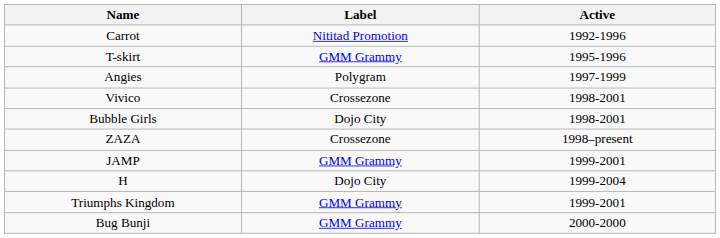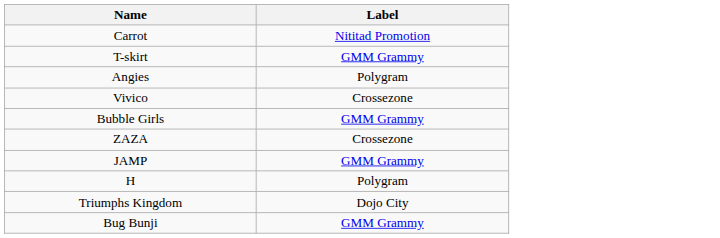- column: Active | 1992-1996 | 1995-1996 | 1997-1999 | 1998-2001 | 1998-2001 | 1998–present | 1999-2001 | 1999-2004 | 1999-2001 | 2000-2000
Bubble Girls | Label: Dojo City -> GMM Grammy
H | Label: Dojo City -> Polygram
Triumphs Kingdom | Label: GMM Grammy -> Dojo City
